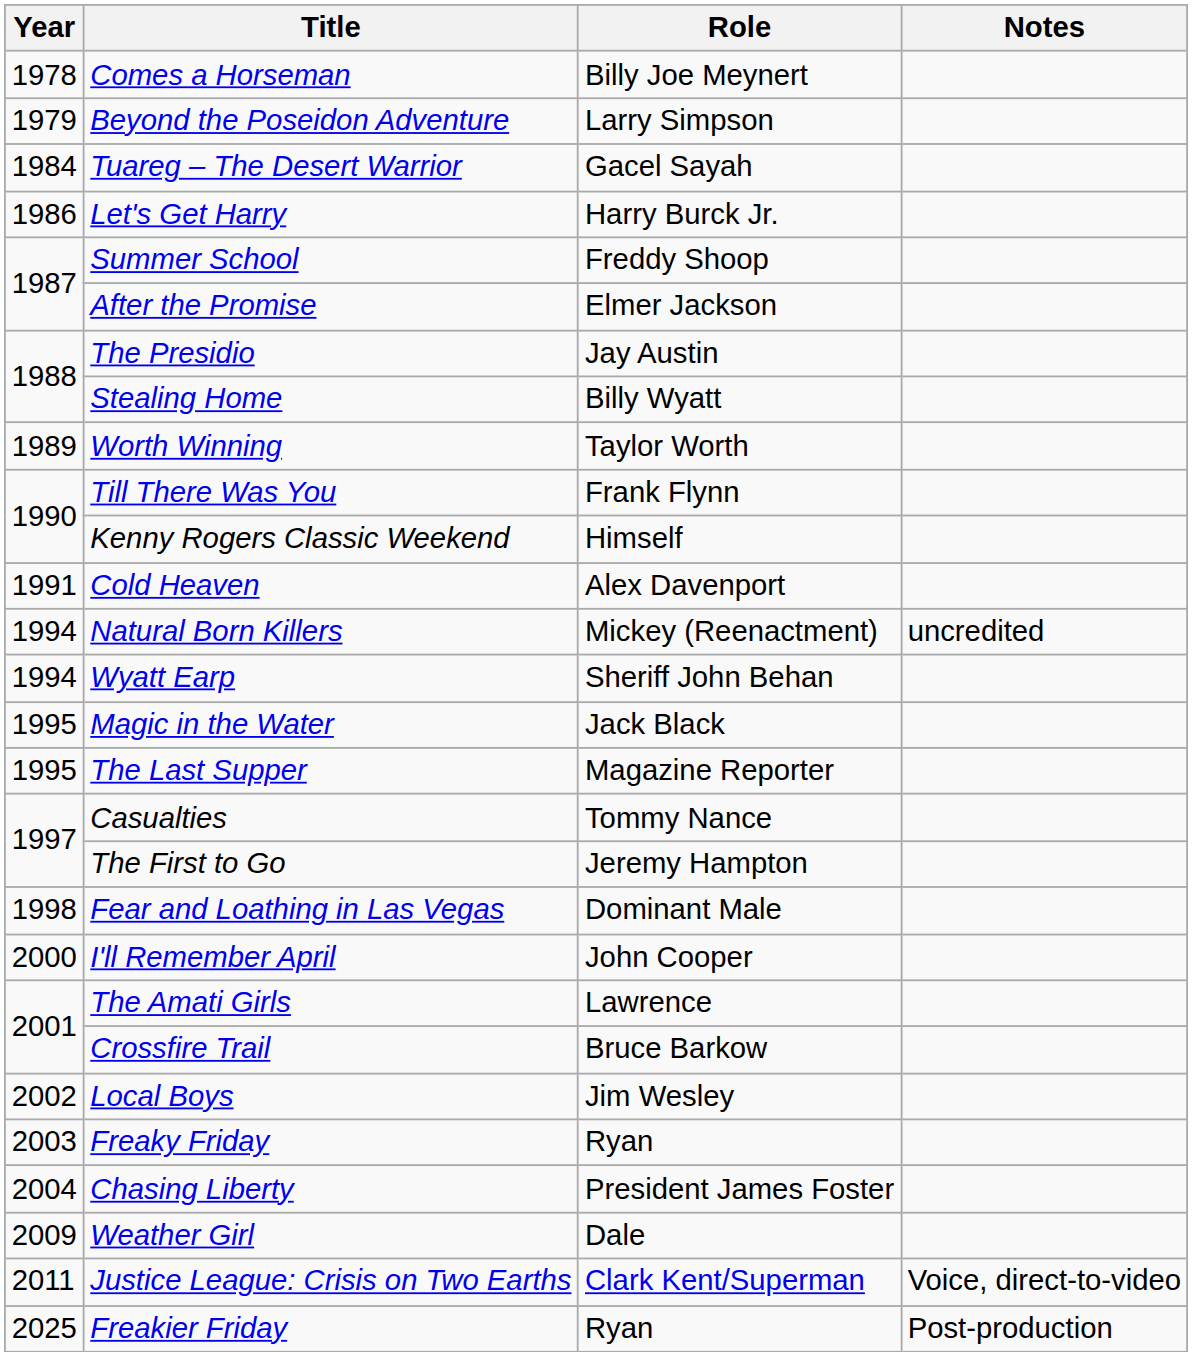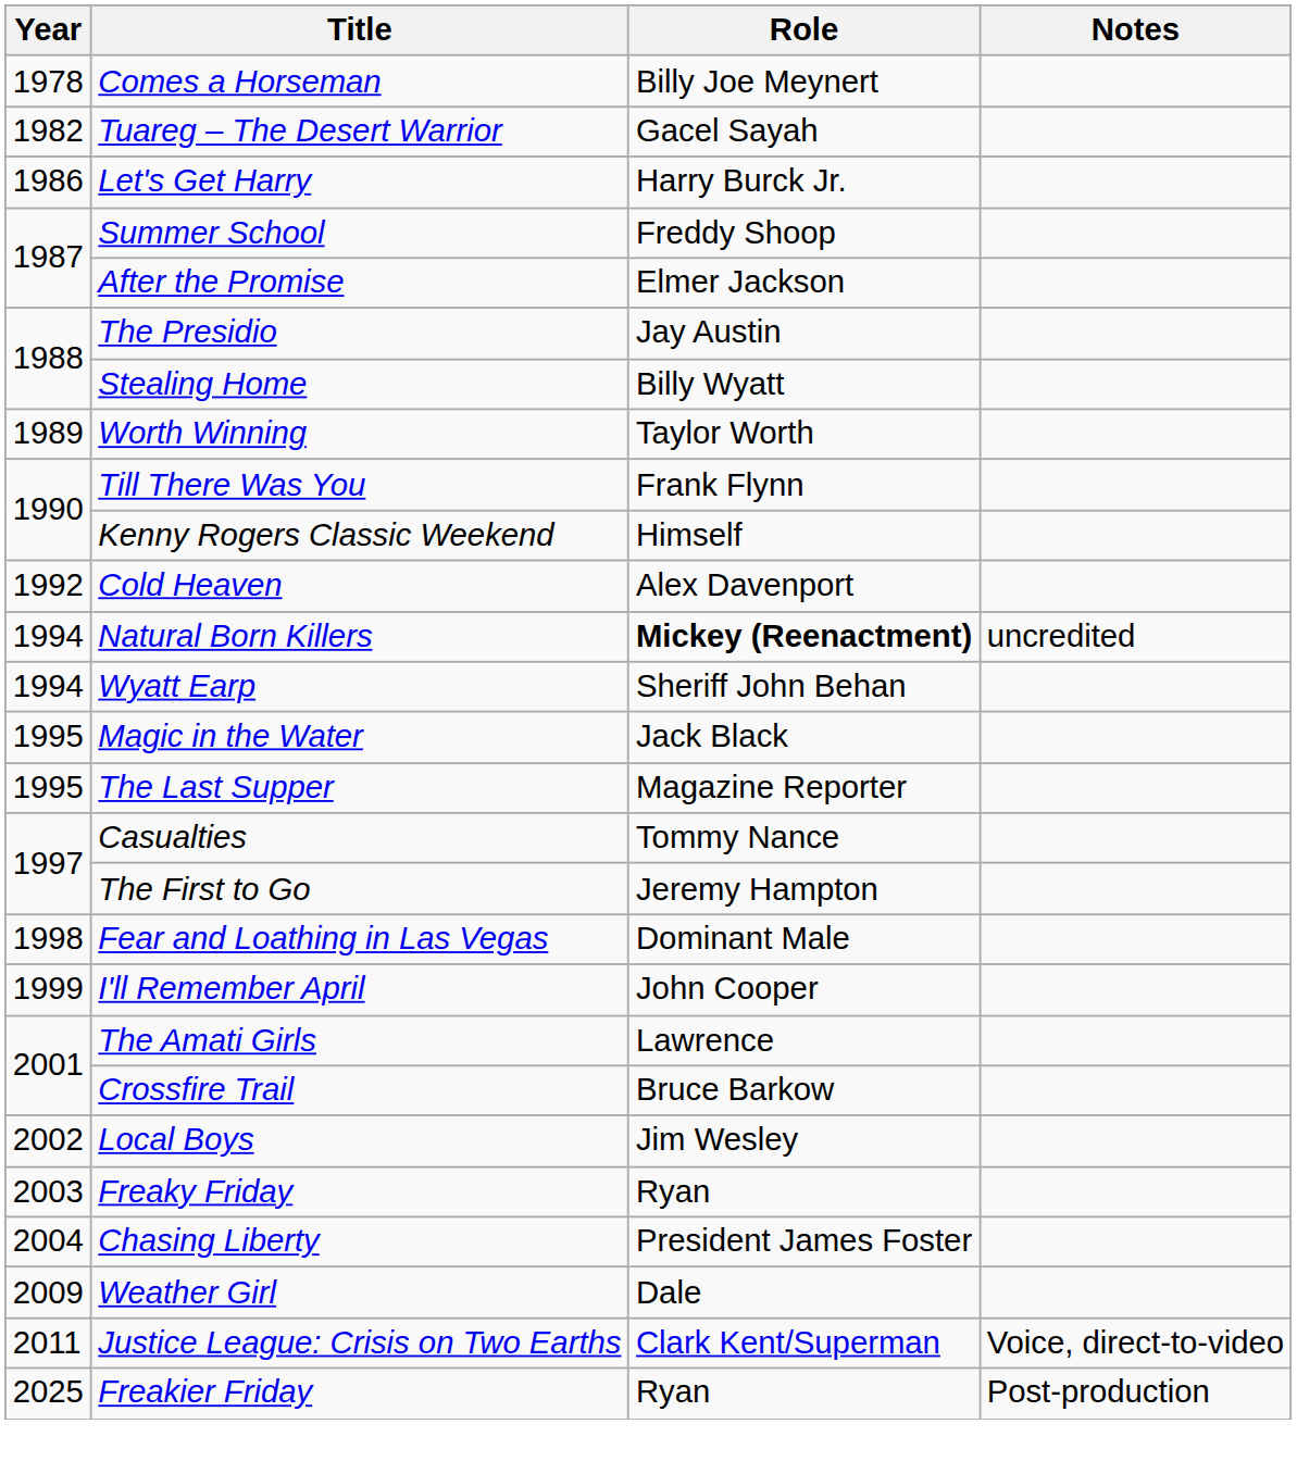- row: 1979 | Beyond the Poseidon Adventure | Larry Simpson
Tuareg – The Desert Warrior | Year: 1984 -> 1982
Cold Heaven | Year: 1991 -> 1992
Natural Born Killers | Role: normal -> bold
I'll Remember April | Year: 2000 -> 1999
